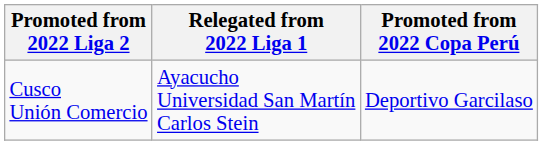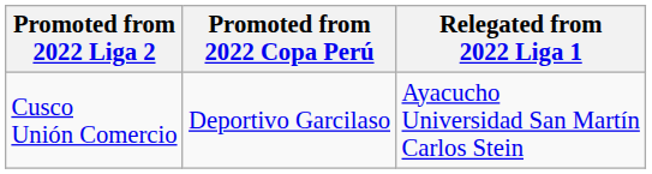columns swapped: Promoted from 2022 Copa Perú <-> Relegated from 2022 Liga 1
